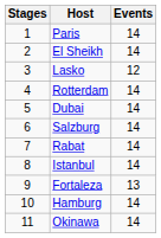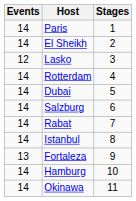columns swapped: Stages <-> Events
